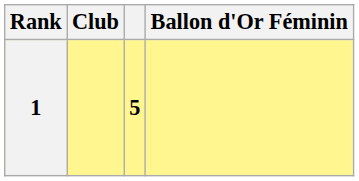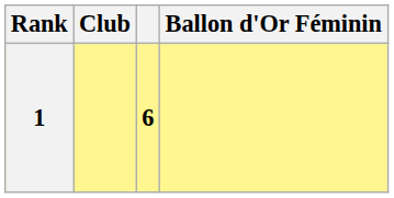1 | column 3: 5 -> 6
